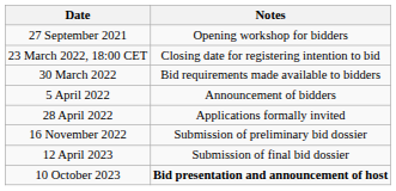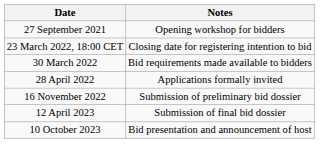- row: 5 April 2022 | Announcement of bidders
10 October 2023 | Notes: bold -> normal
